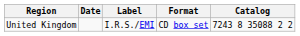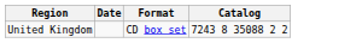- column: Label | I.R.S./EMI
